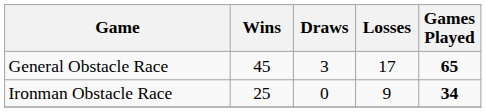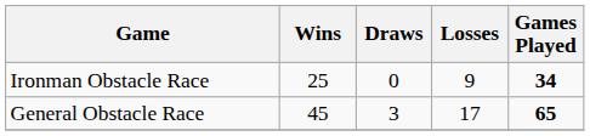rows swapped: General Obstacle Race <-> Ironman Obstacle Race
